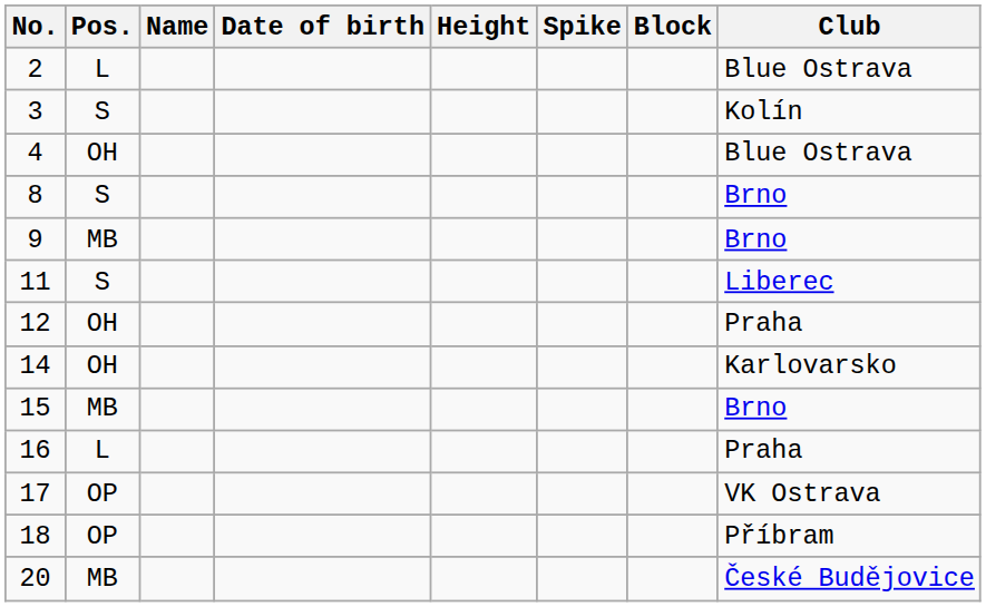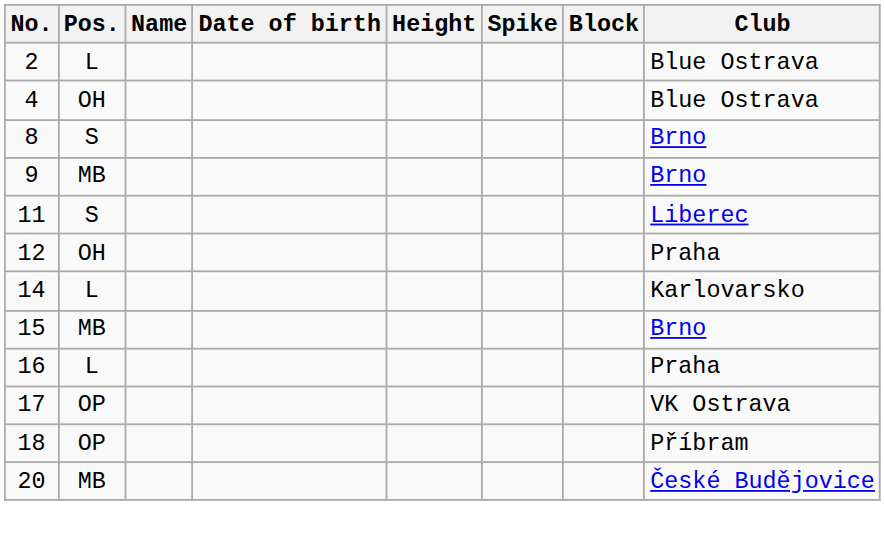- row: 3 | S | Kolín
14 | Pos.: OH -> L
